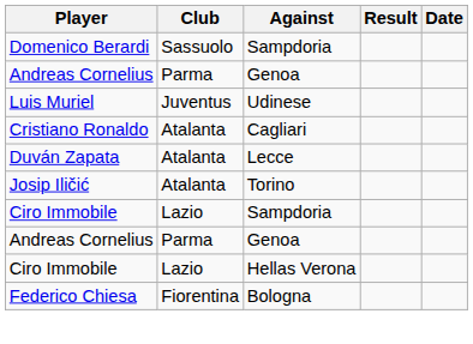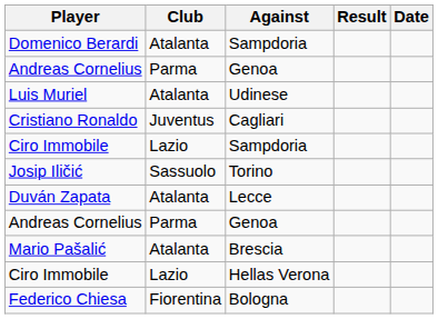Domenico Berardi | Club: Sassuolo -> Atalanta
Luis Muriel | Club: Juventus -> Atalanta
Cristiano Ronaldo | Club: Atalanta -> Juventus
rows swapped: Ciro Immobile / Sampdoria <-> Duván Zapata
Josip Iličić | Club: Atalanta -> Sassuolo
+ row: Mario Pašalić | Atalanta | Brescia
